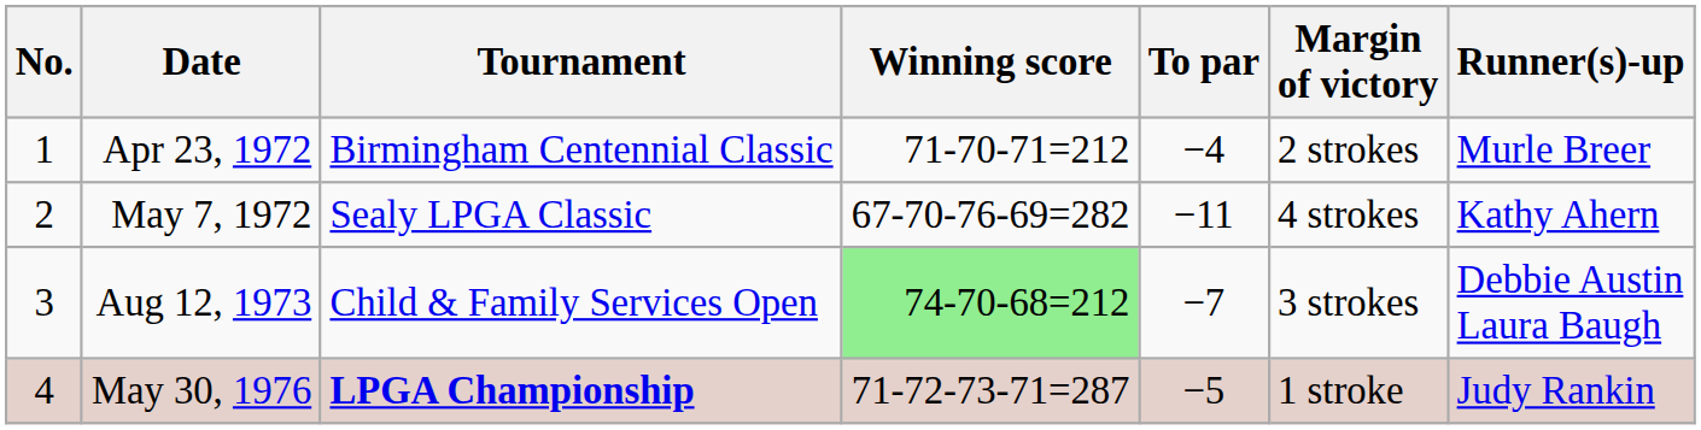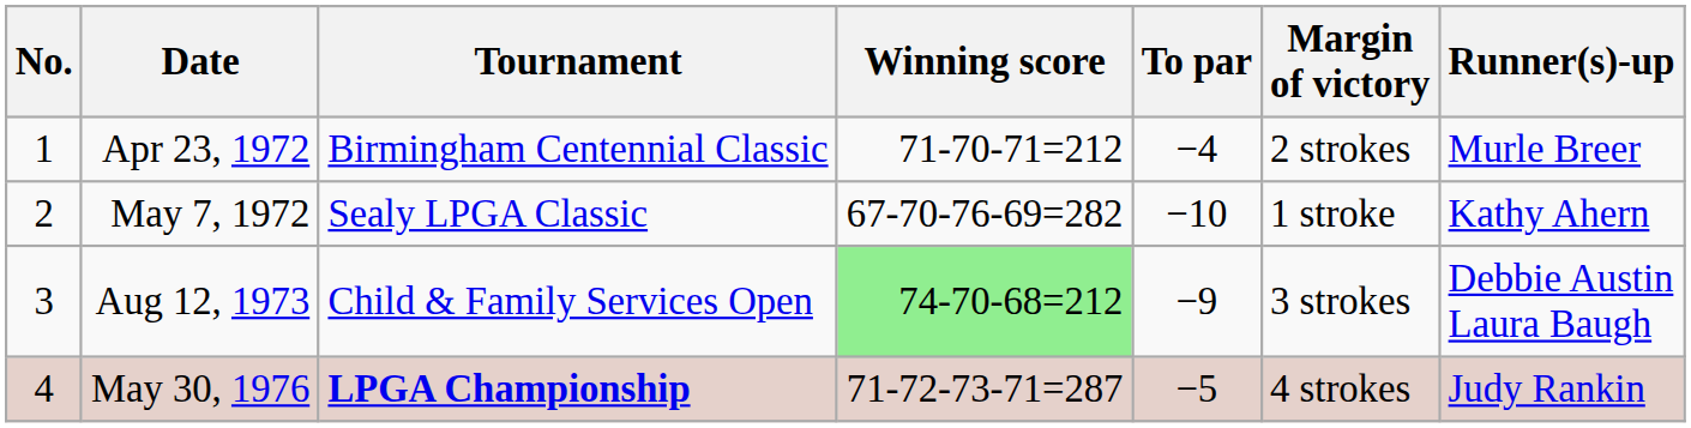May 7, 1972 | To par: −11 -> −10
May 7, 1972 | Margin of victory: 4 strokes -> 1 stroke
Aug 12, 1973 | To par: −7 -> −9
May 30, 1976 | Margin of victory: 1 stroke -> 4 strokes
